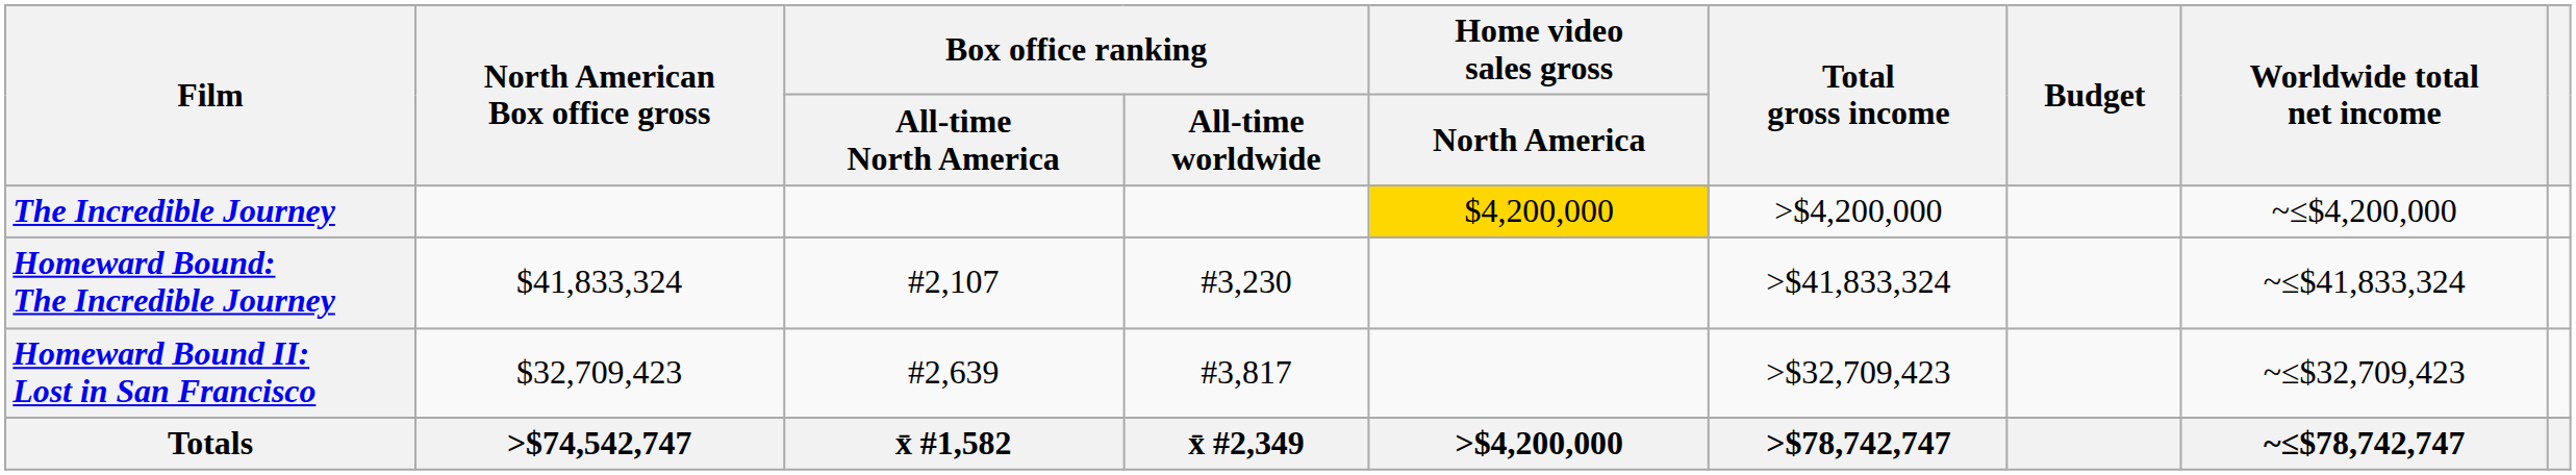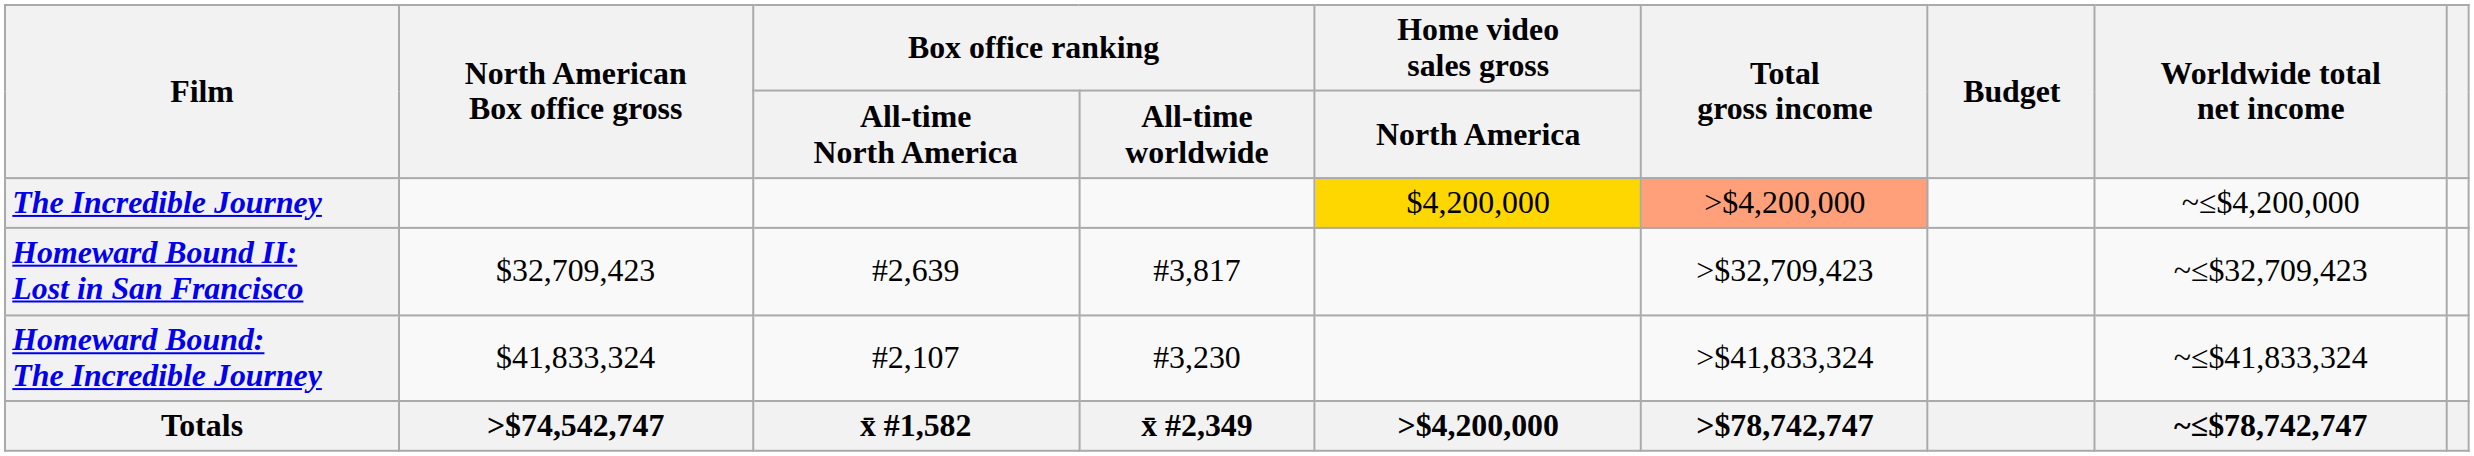The Incredible Journey | Total gross income: no background -> lightsalmon background
rows swapped: Homeward Bound: The Incredible Journey <-> Homeward Bound II: Lost in San Francisco
